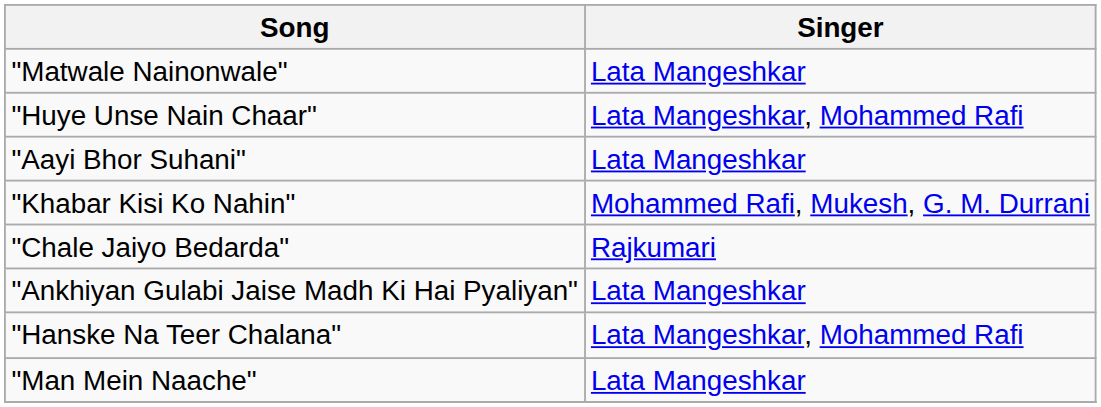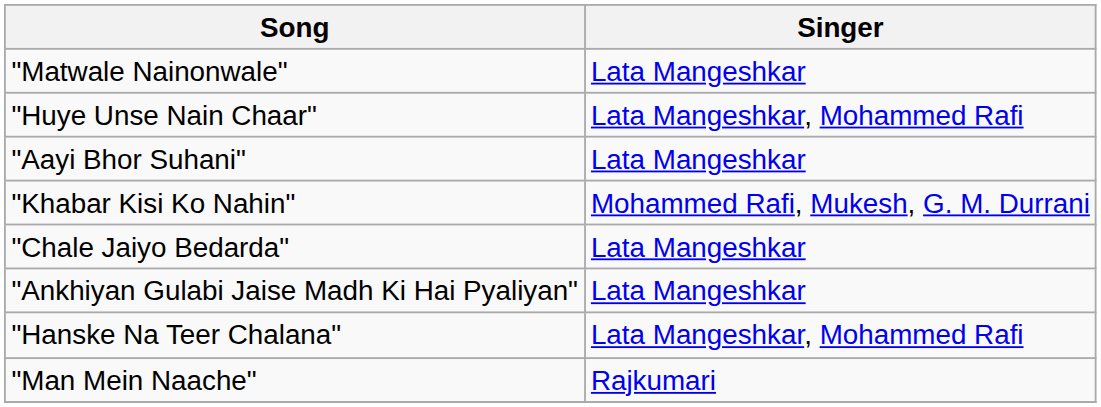"Chale Jaiyo Bedarda" | Singer: Rajkumari -> Lata Mangeshkar
"Man Mein Naache" | Singer: Lata Mangeshkar -> Rajkumari
